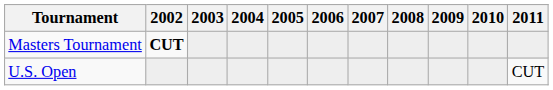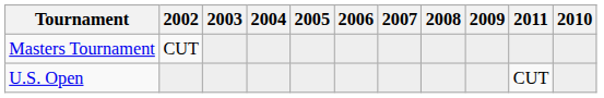columns swapped: 2010 <-> 2011
Masters Tournament | 2002: bold -> normal
